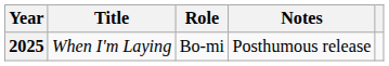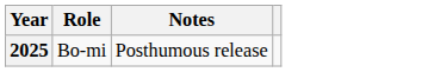- column: Title | When I'm Laying
